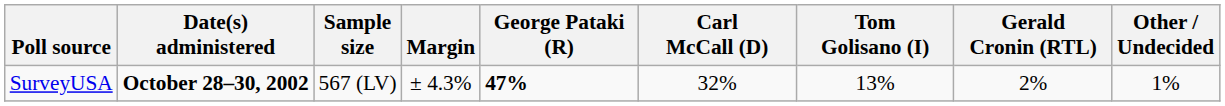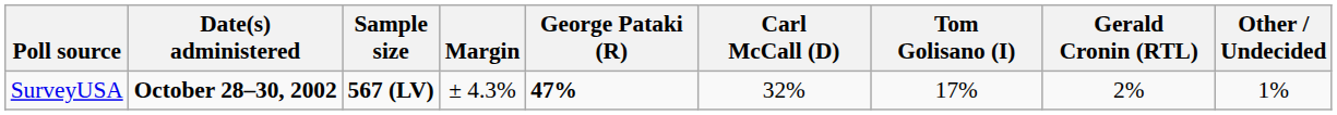SurveyUSA | Sample size: normal -> bold
SurveyUSA | Tom Golisano (I): 13% -> 17%
